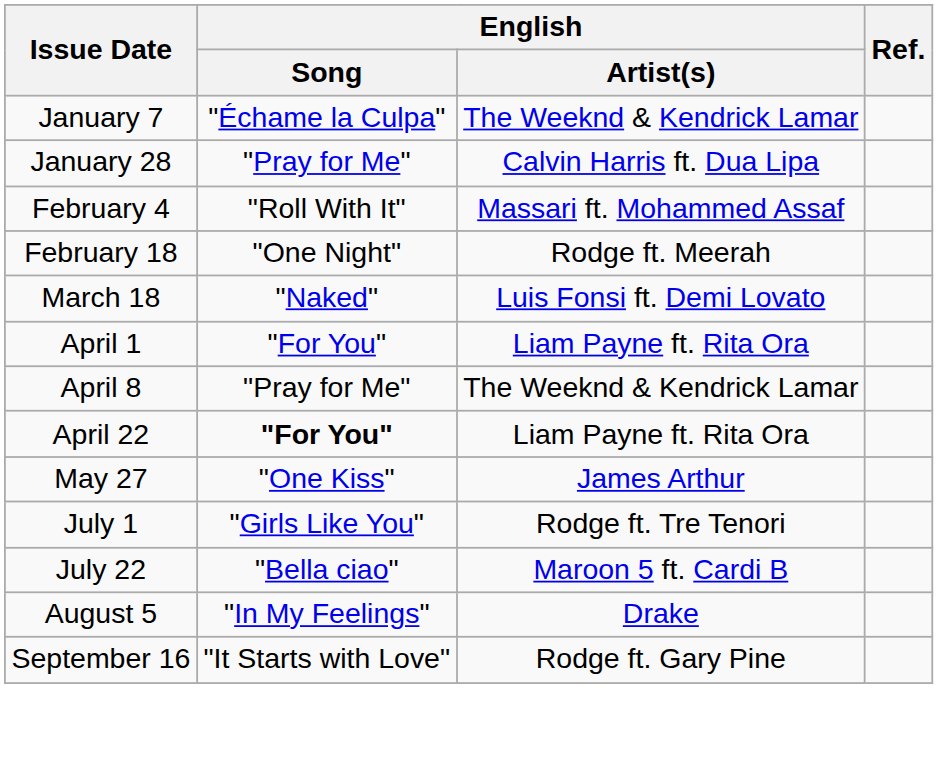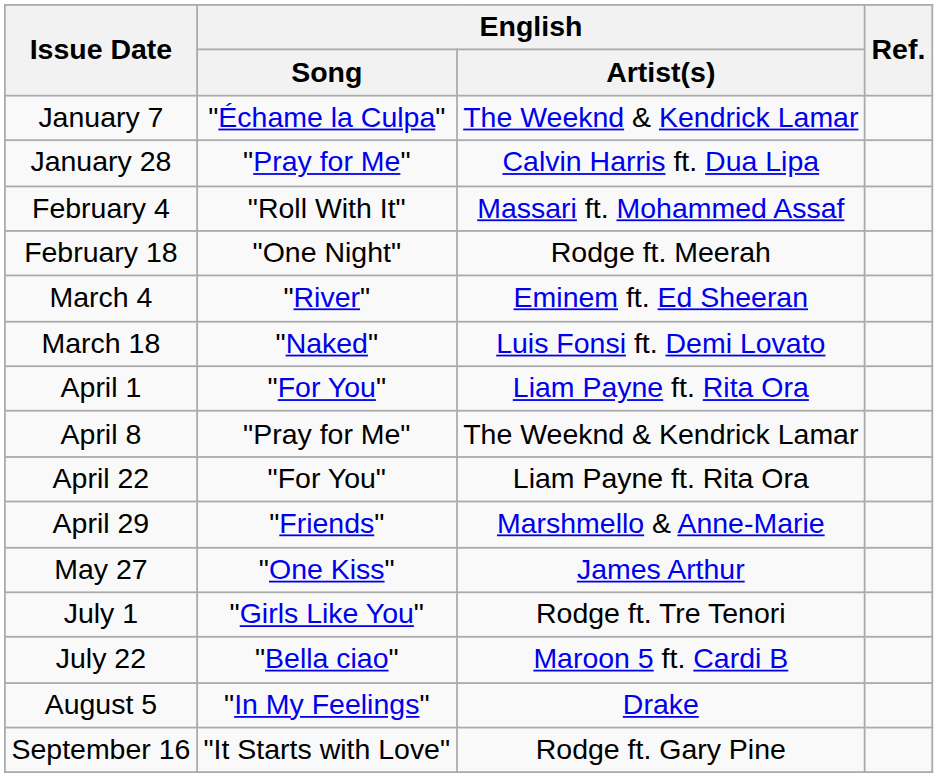+ row: March 4 | "River" | Eminem ft. Ed Sheeran
April 22 | English / Song: bold -> normal
+ row: April 29 | "Friends" | Marshmello & Anne-Marie
